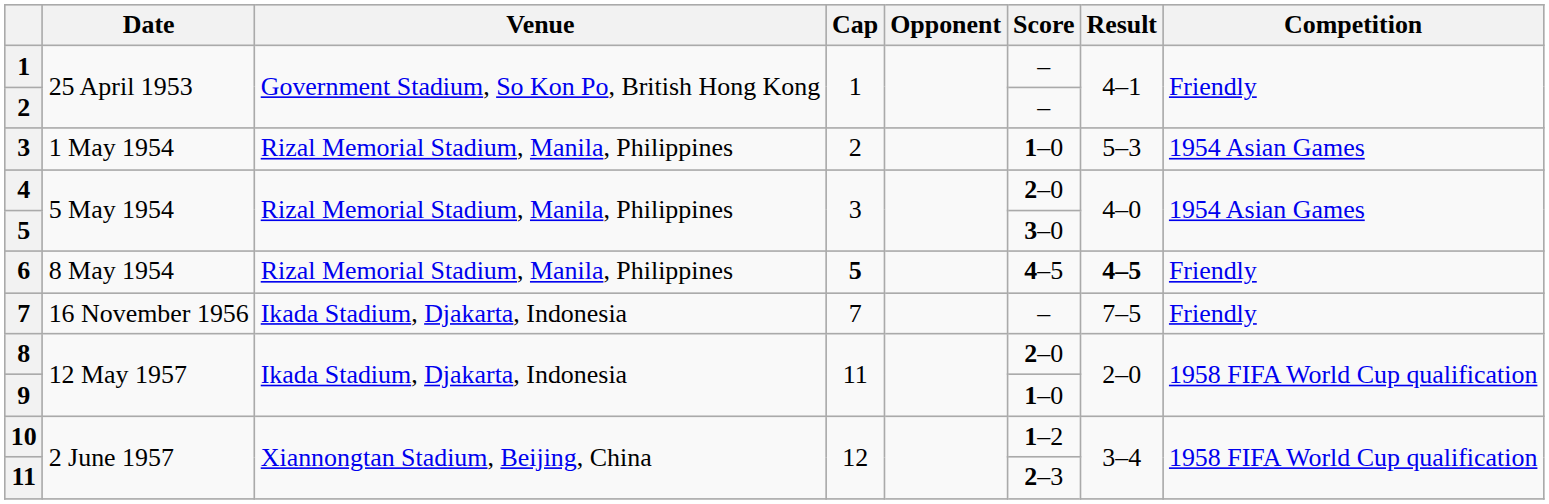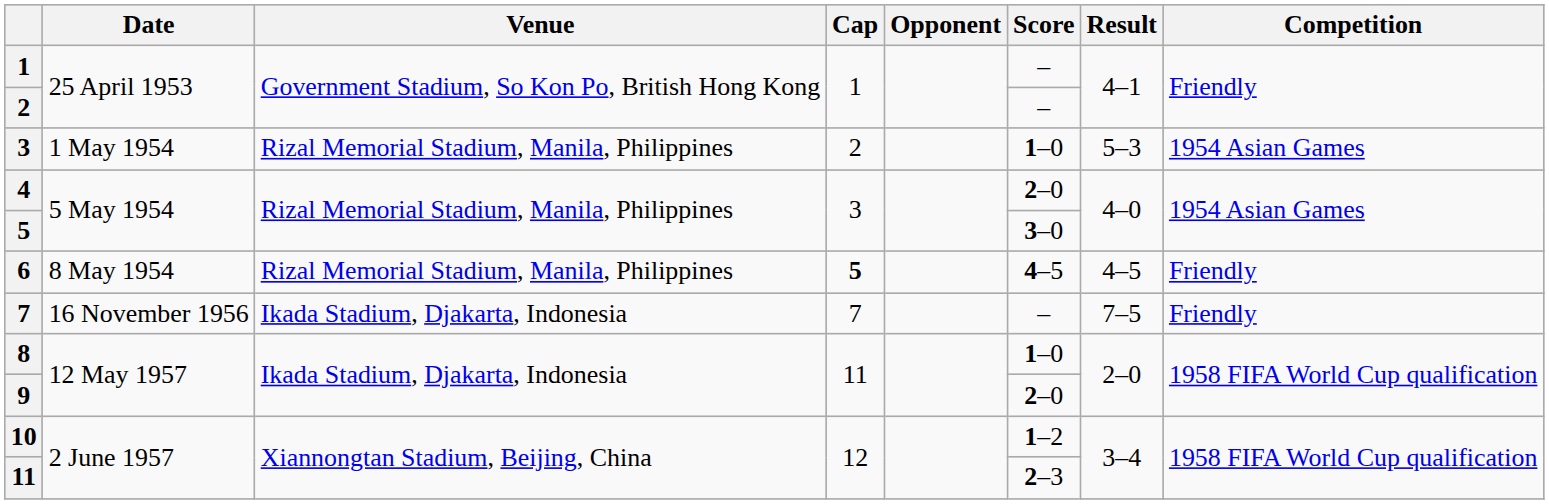6 | Result: bold -> normal
8 | Score: 2–0 -> 1–0
9 | Score: 1–0 -> 2–0
